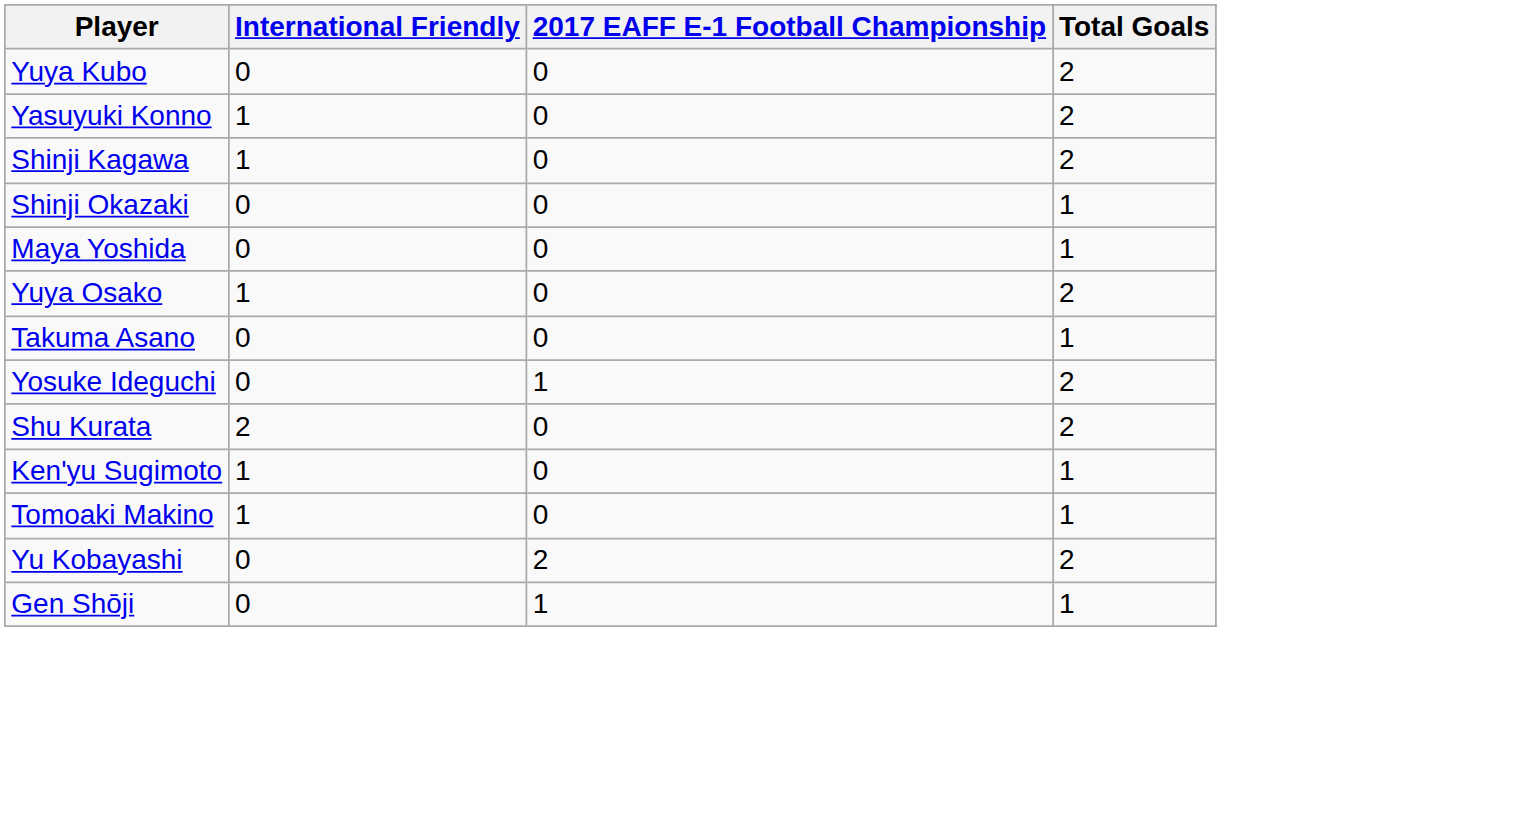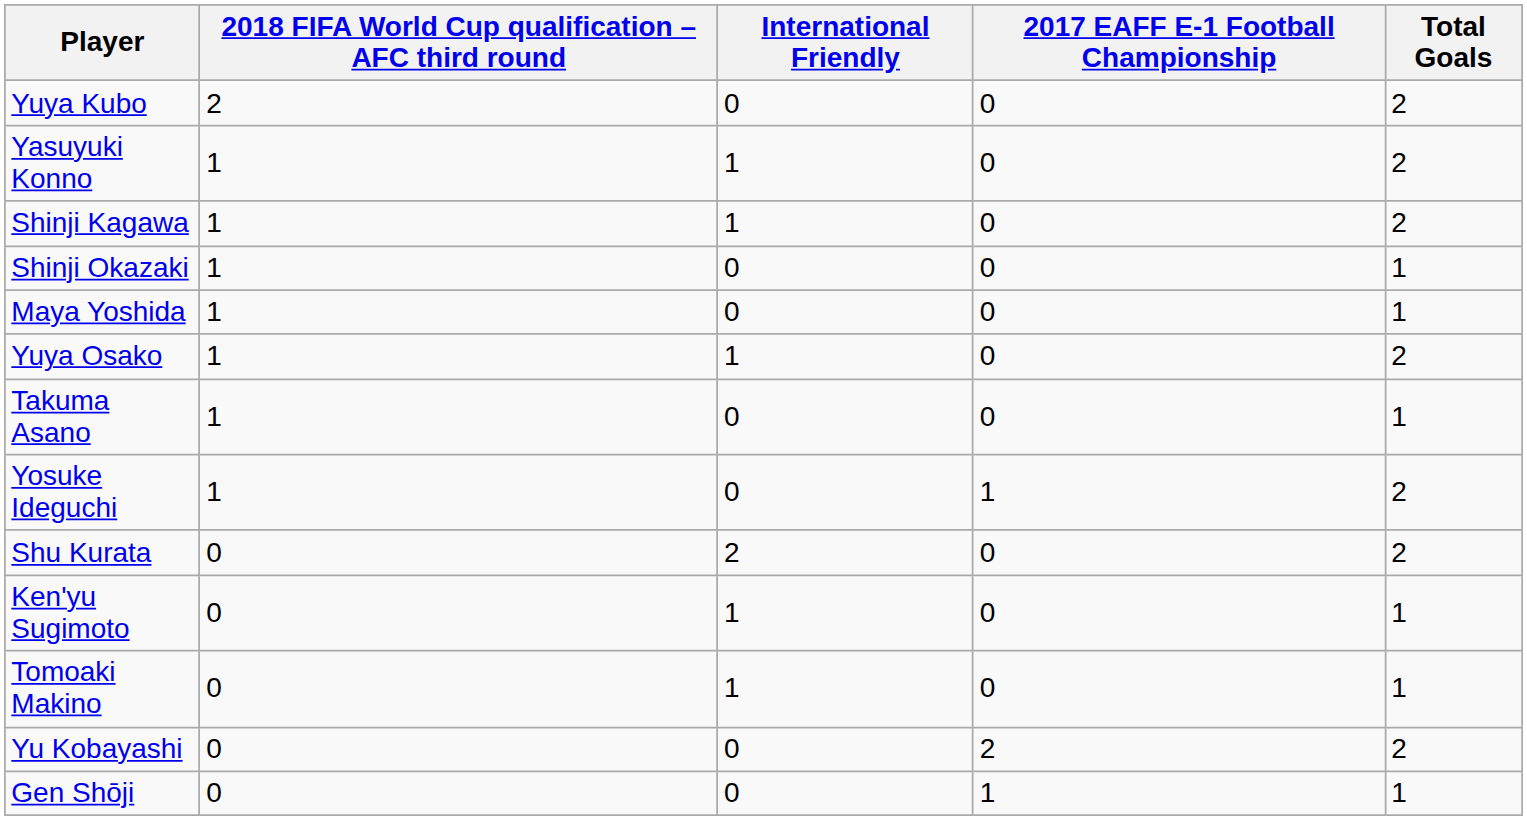+ column: 2018 FIFA World Cup qualification – AFC third round | 2 | 1 | 1 | 1 | 1 | 1 | 1 | 1 | 0 | 0 | 0 | 0 | 0
